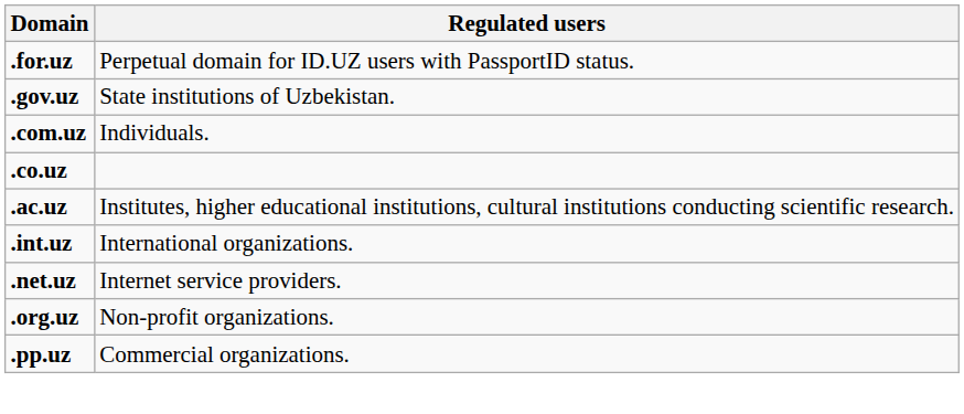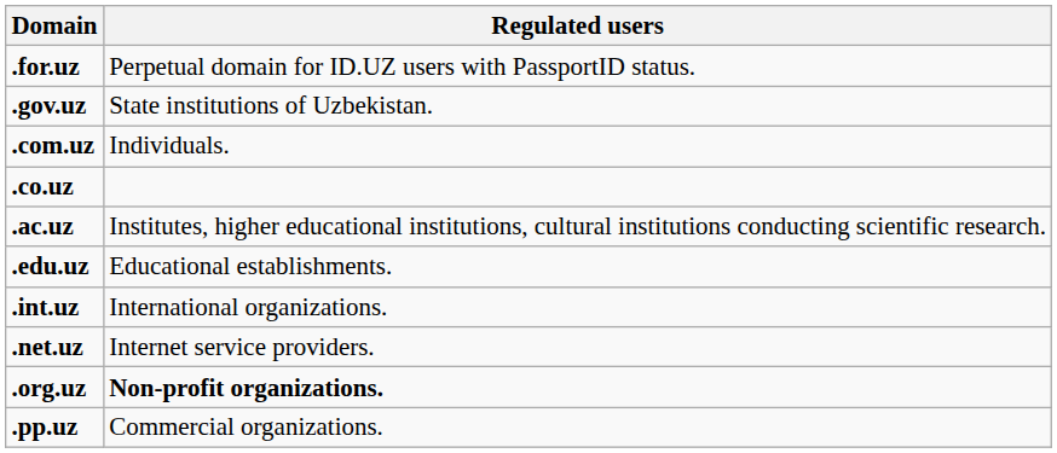+ row: .edu.uz | Educational establishments.
.org.uz | Regulated users: normal -> bold
